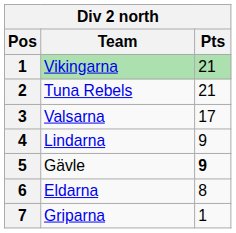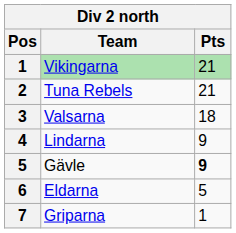Valsarna | Pts: 17 -> 18
Eldarna | Pts: 8 -> 5
